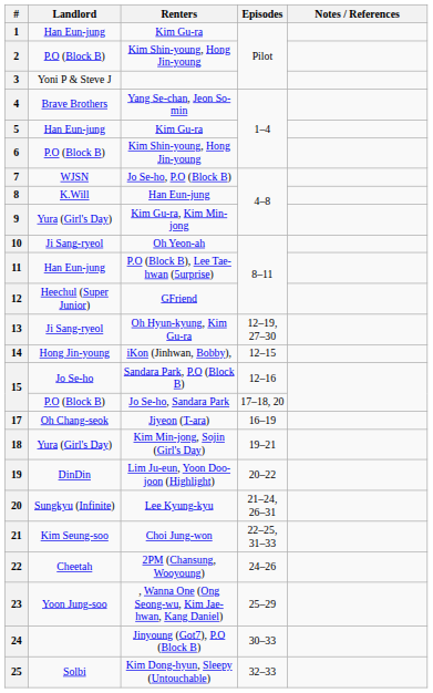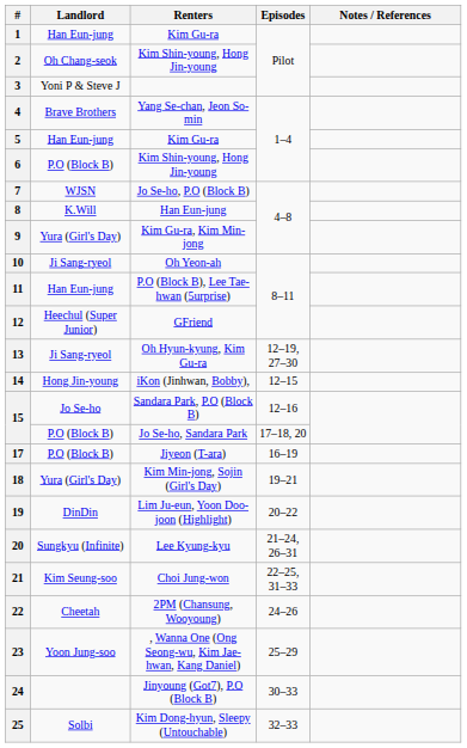2 | Landlord: P.O (Block B) -> Oh Chang-seok
17 | Landlord: Oh Chang-seok -> P.O (Block B)
